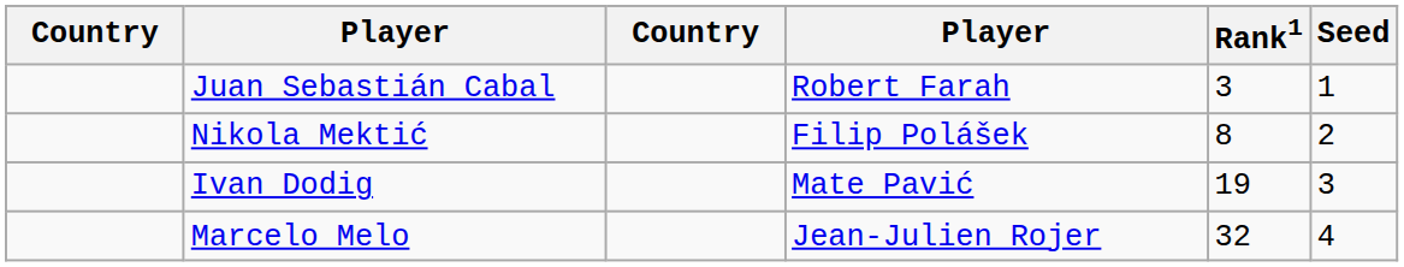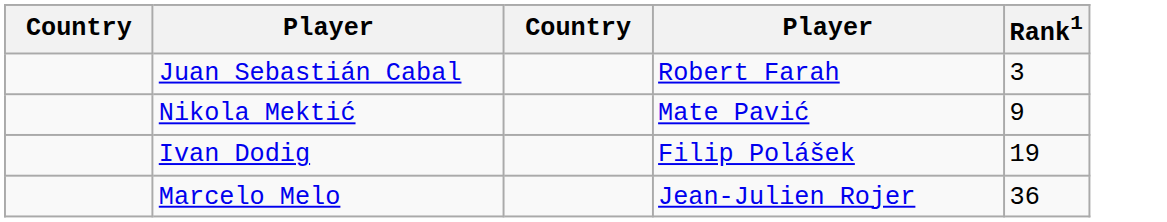- column: Seed | 1 | 2 | 3 | 4
Nikola Mektić | column 4: Filip Polášek -> Mate Pavić
Nikola Mektić | Rank1: 8 -> 9
Ivan Dodig | column 4: Mate Pavić -> Filip Polášek
Marcelo Melo | Rank1: 32 -> 36
